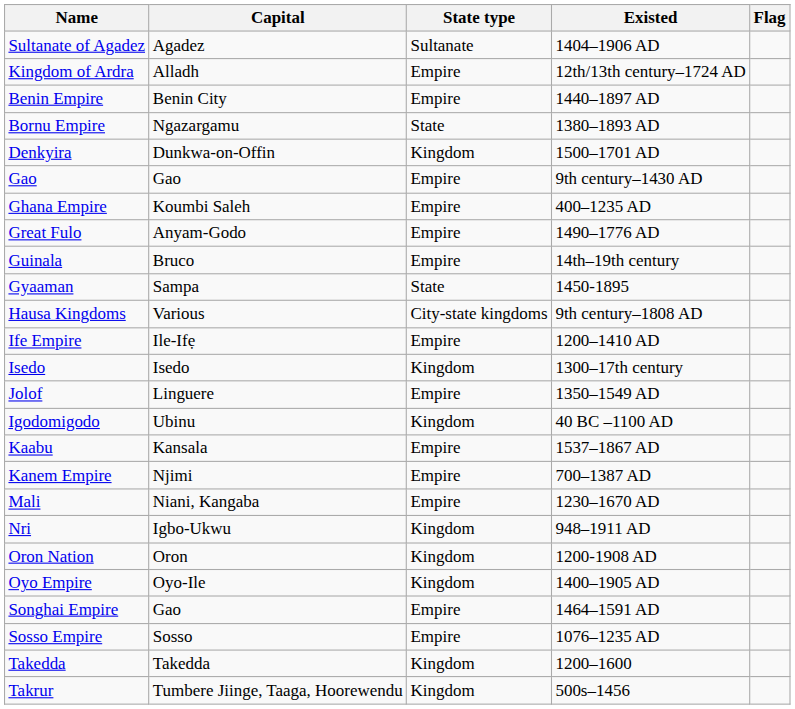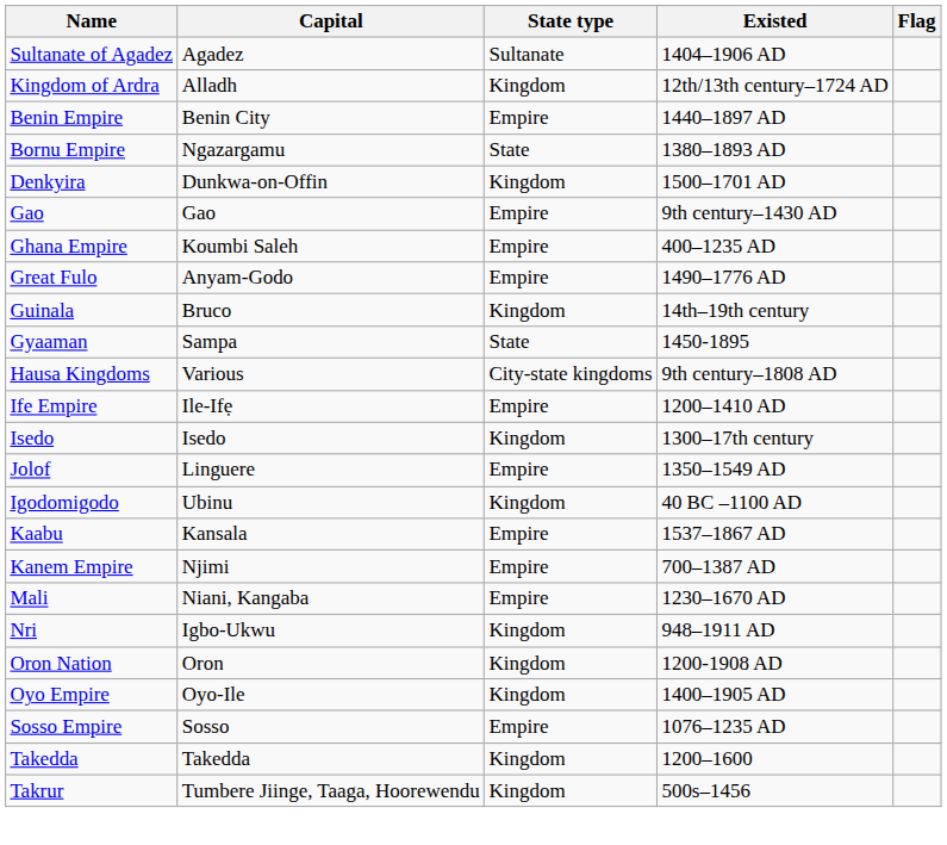Kingdom of Ardra | State type: Empire -> Kingdom
Guinala | State type: Empire -> Kingdom
- row: Songhai Empire | Gao | Empire | 1464–1591 AD
